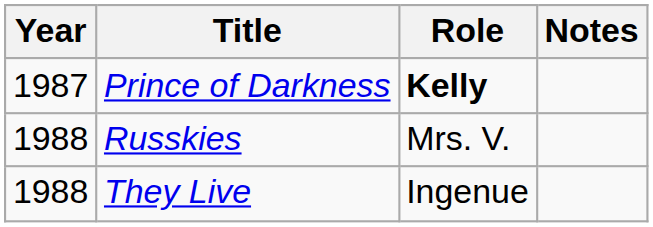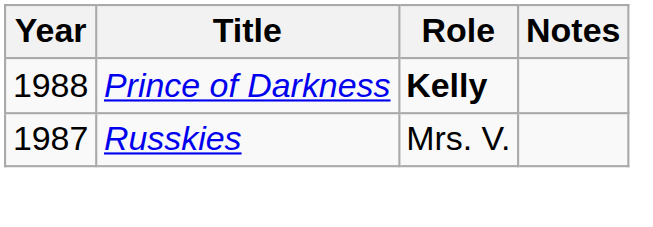Prince of Darkness | Year: 1987 -> 1988
Russkies | Year: 1988 -> 1987
- row: 1988 | They Live | Ingenue
